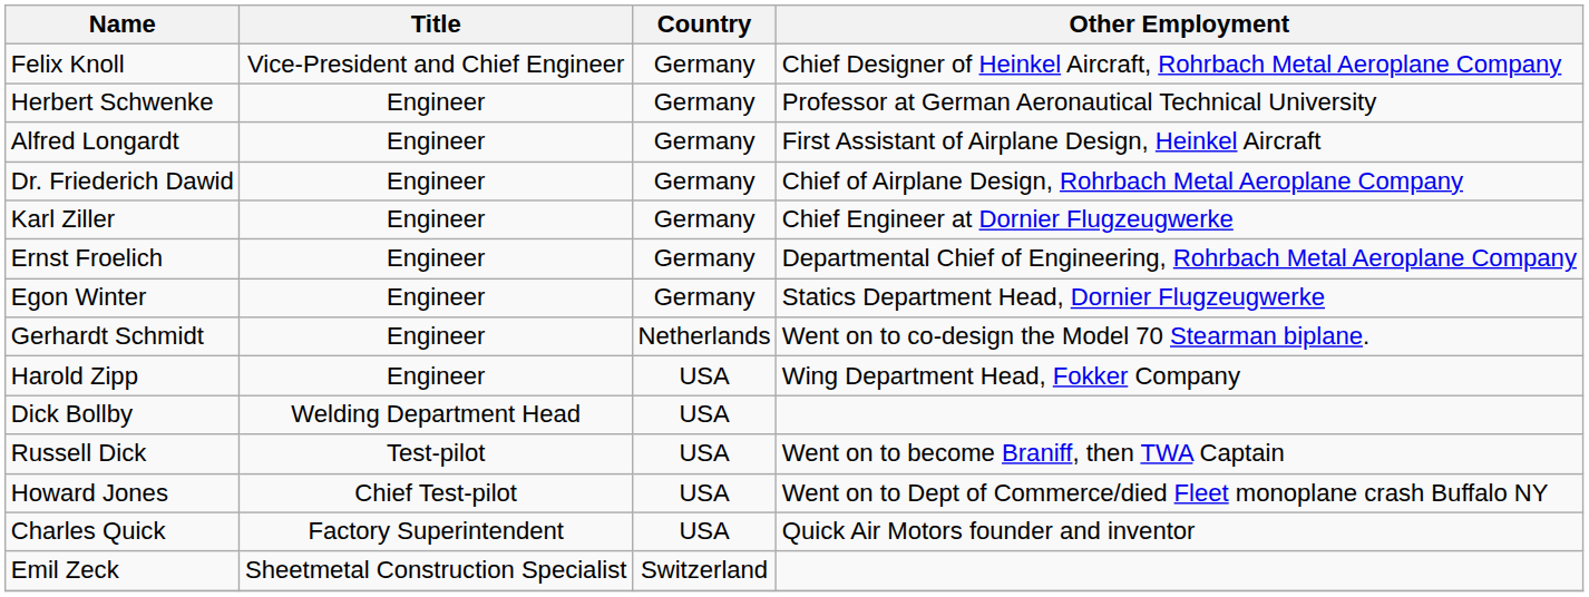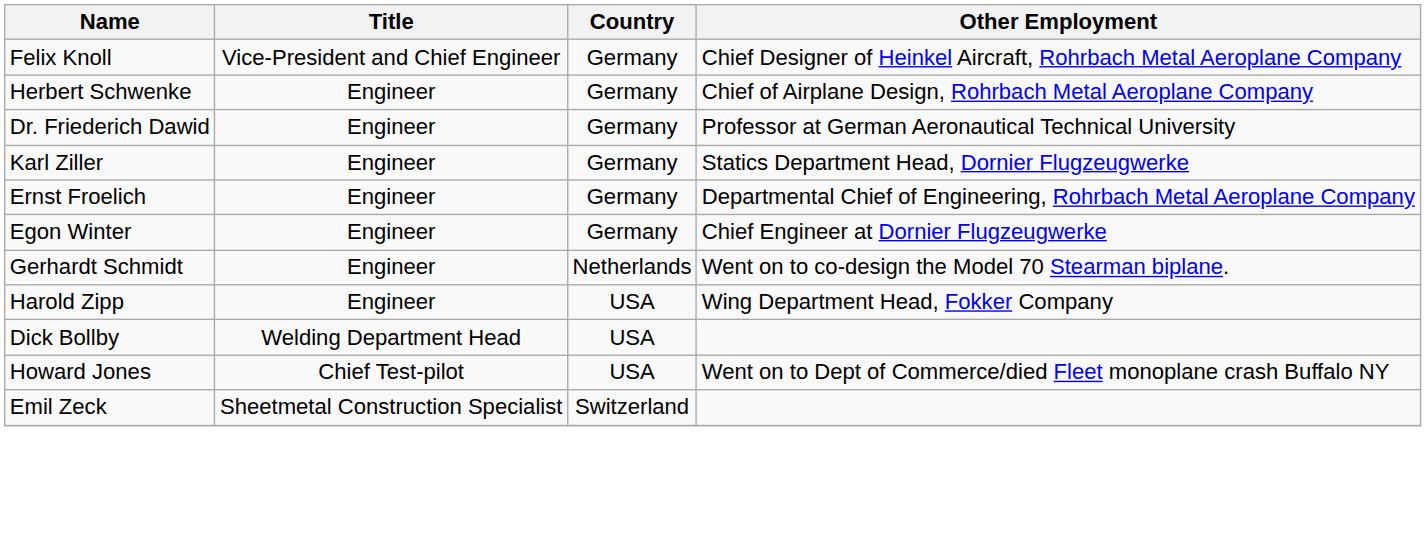Herbert Schwenke | Other Employment: Professor at German Aeronautical Technical University -> Chief of Airplane Design, Rohrbach Metal Aeroplane Company
- row: Alfred Longardt | Engineer | Germany | First Assistant of Airplane Design, Heinkel Aircraft
Dr. Friederich Dawid | Other Employment: Chief of Airplane Design, Rohrbach Metal Aeroplane Company -> Professor at German Aeronautical Technical University
Karl Ziller | Other Employment: Chief Engineer at Dornier Flugzeugwerke -> Statics Department Head, Dornier Flugzeugwerke
Egon Winter | Other Employment: Statics Department Head, Dornier Flugzeugwerke -> Chief Engineer at Dornier Flugzeugwerke
- row: Russell Dick | Test-pilot | USA | Went on to become Braniff, then TWA Captain
- row: Charles Quick | Factory Superintendent | USA | Quick Air Motors founder and inventor
